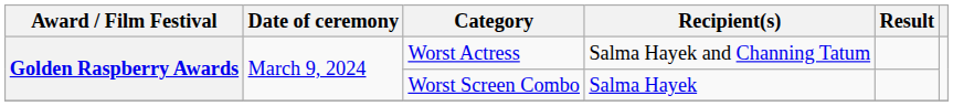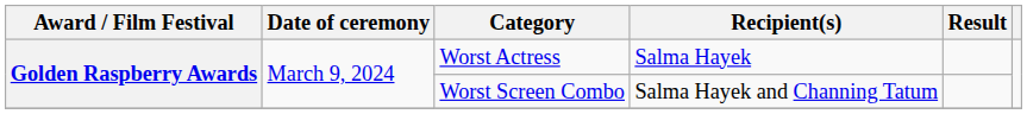Worst Actress | Recipient(s): Salma Hayek and Channing Tatum -> Salma Hayek
Worst Screen Combo | Recipient(s): Salma Hayek -> Salma Hayek and Channing Tatum
